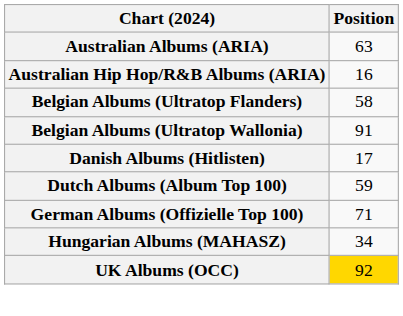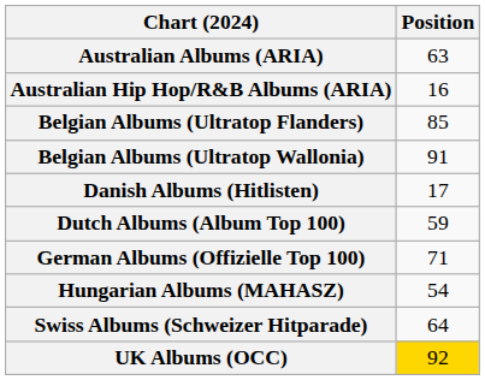Belgian Albums (Ultratop Flanders) | Position: 58 -> 85
Hungarian Albums (MAHASZ) | Position: 34 -> 54
+ row: Swiss Albums (Schweizer Hitparade) | 64
